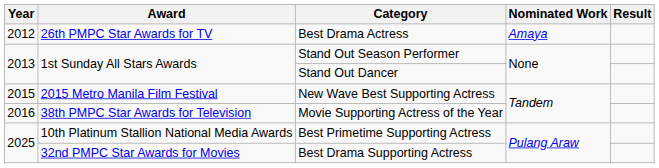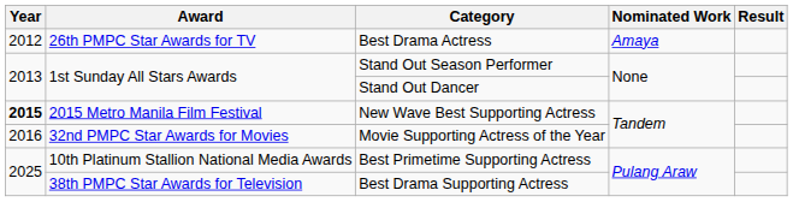New Wave Best Supporting Actress | Year: normal -> bold
Movie Supporting Actress of the Year | Award: 38th PMPC Star Awards for Television -> 32nd PMPC Star Awards for Movies
Best Drama Supporting Actress | Award: 32nd PMPC Star Awards for Movies -> 38th PMPC Star Awards for Television
